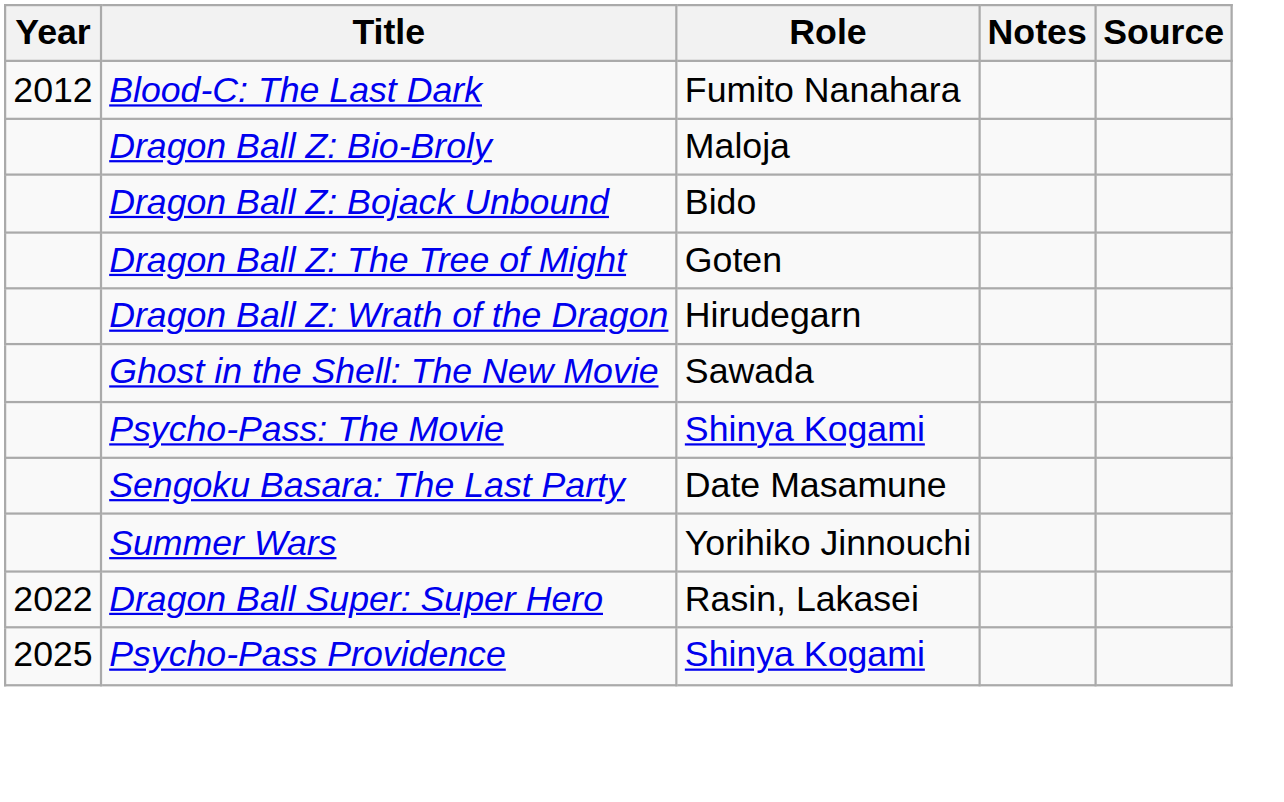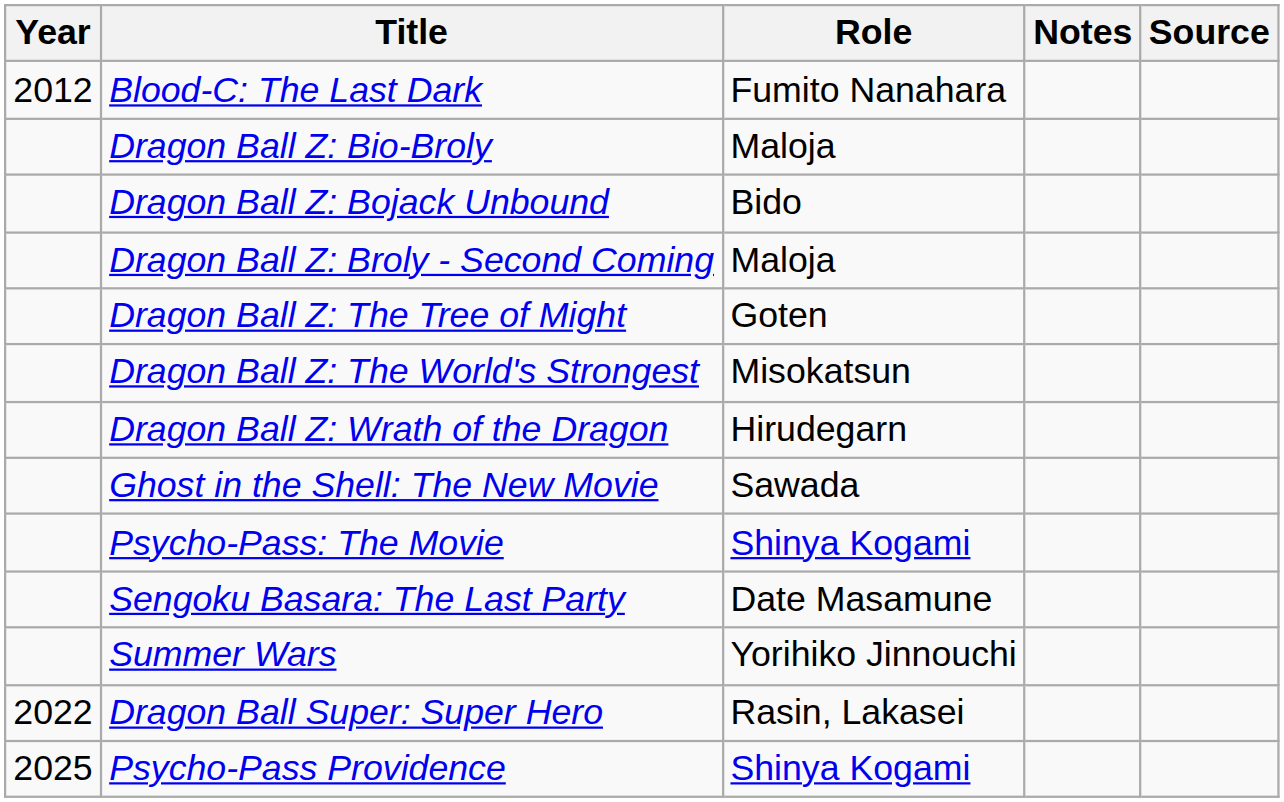+ row: Dragon Ball Z: Broly - Second Coming | Maloja
+ row: Dragon Ball Z: The World's Strongest | Misokatsun
